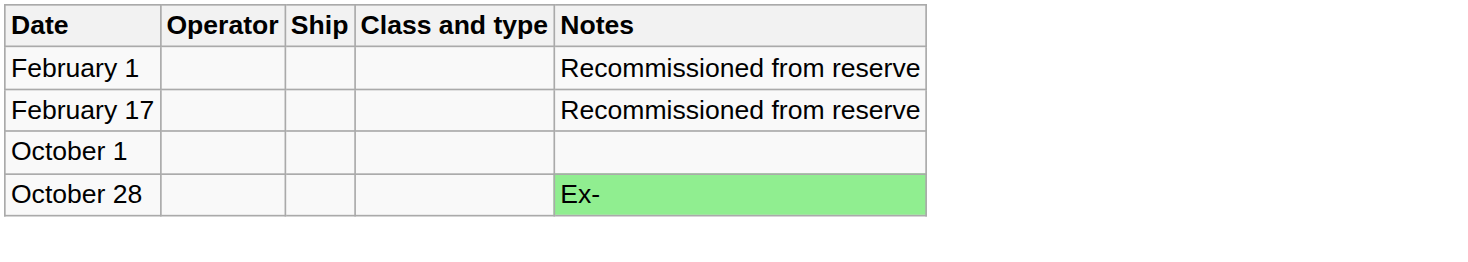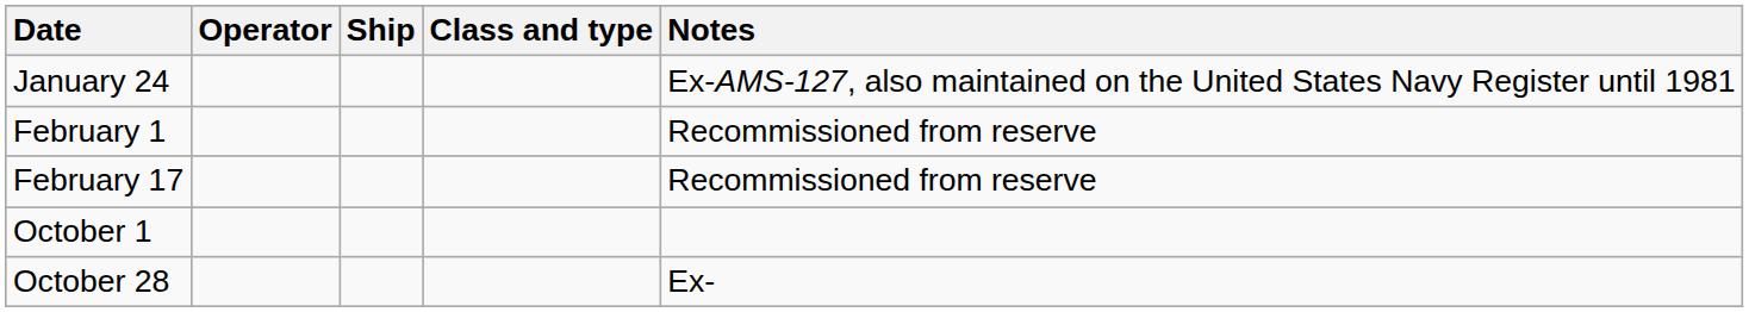+ row: January 24 | Ex-AMS-127, also maintained on the United States Navy Register until 1981
October 28 | Notes: lightgreen background -> no background
